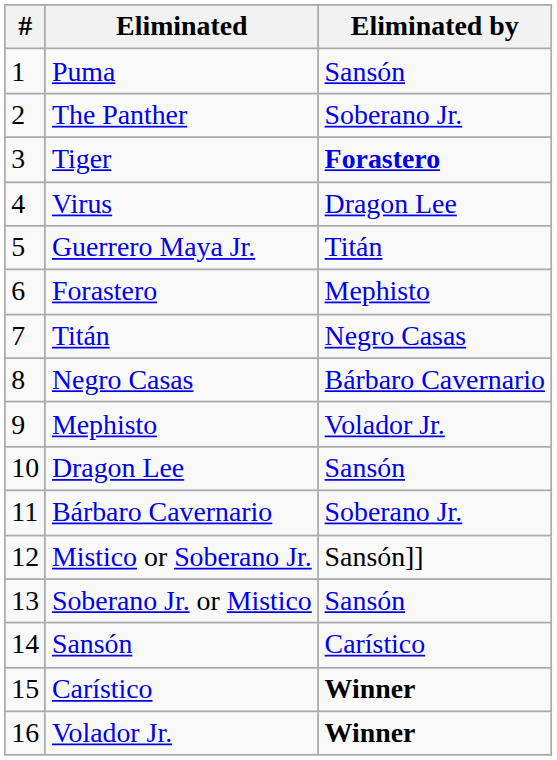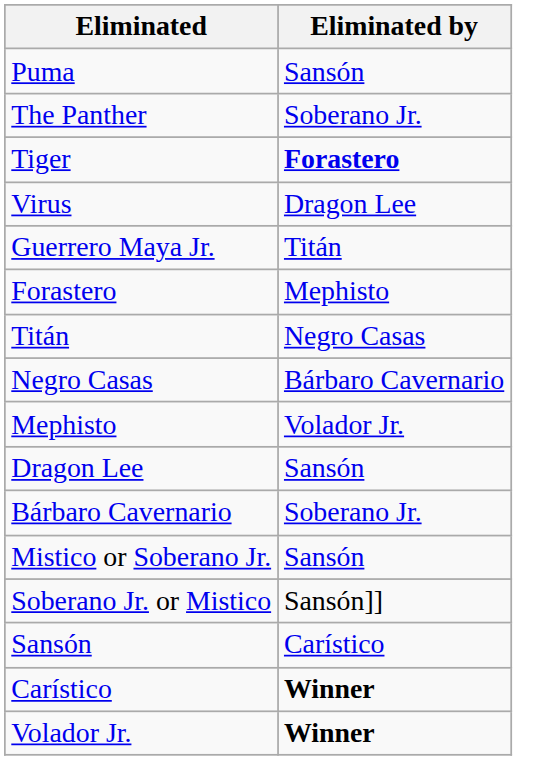- column: # | 1 | 2 | 3 | 4 | 5 | 6 | 7 | 8 | 9 | 10 | 11 | 12 | 13 | 14 | 15 | 16
Mistico or Soberano Jr. | Eliminated by: Sansón]] -> Sansón
Soberano Jr. or Mistico | Eliminated by: Sansón -> Sansón]]
